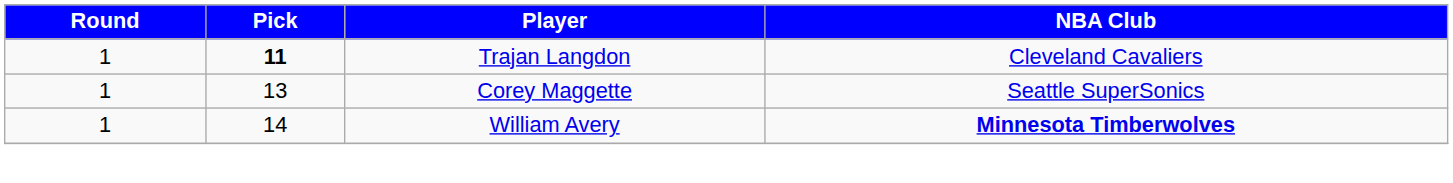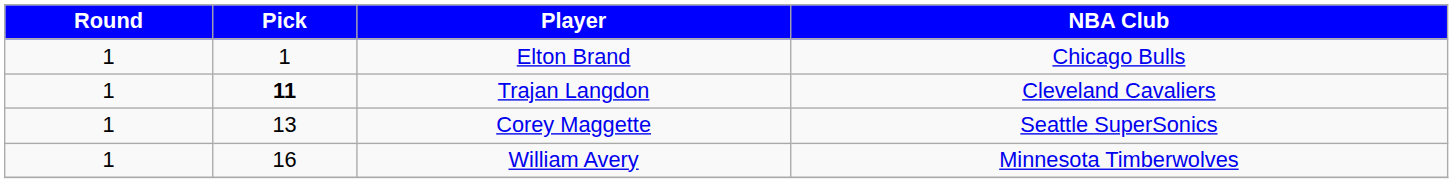+ row: 1 | 1 | Elton Brand | Chicago Bulls
William Avery | Pick: 14 -> 16
William Avery | NBA Club: bold -> normal
